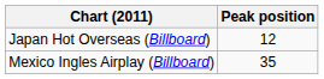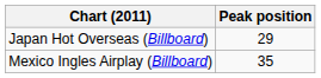Japan Hot Overseas (Billboard) | Peak position: 12 -> 29
